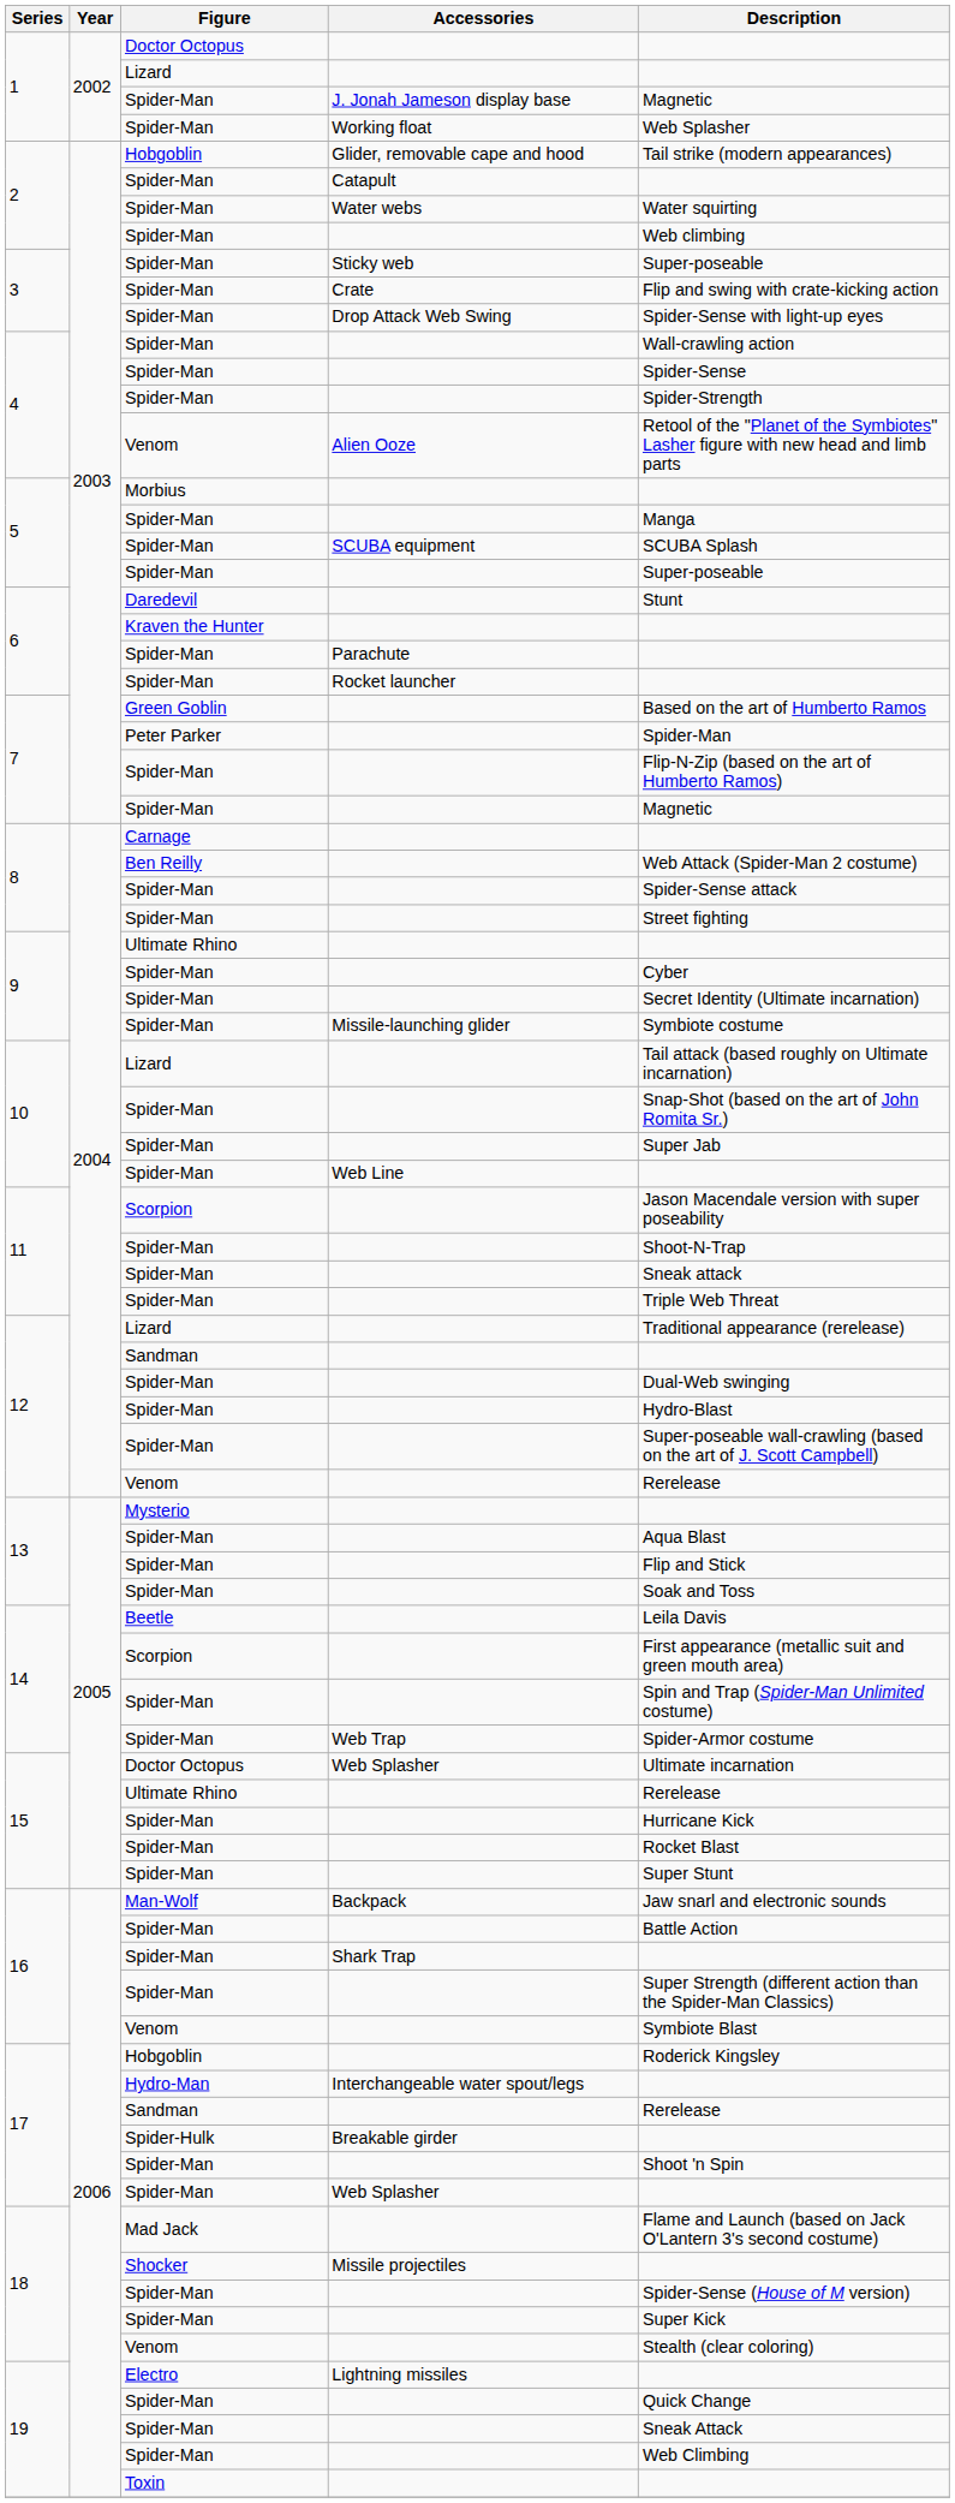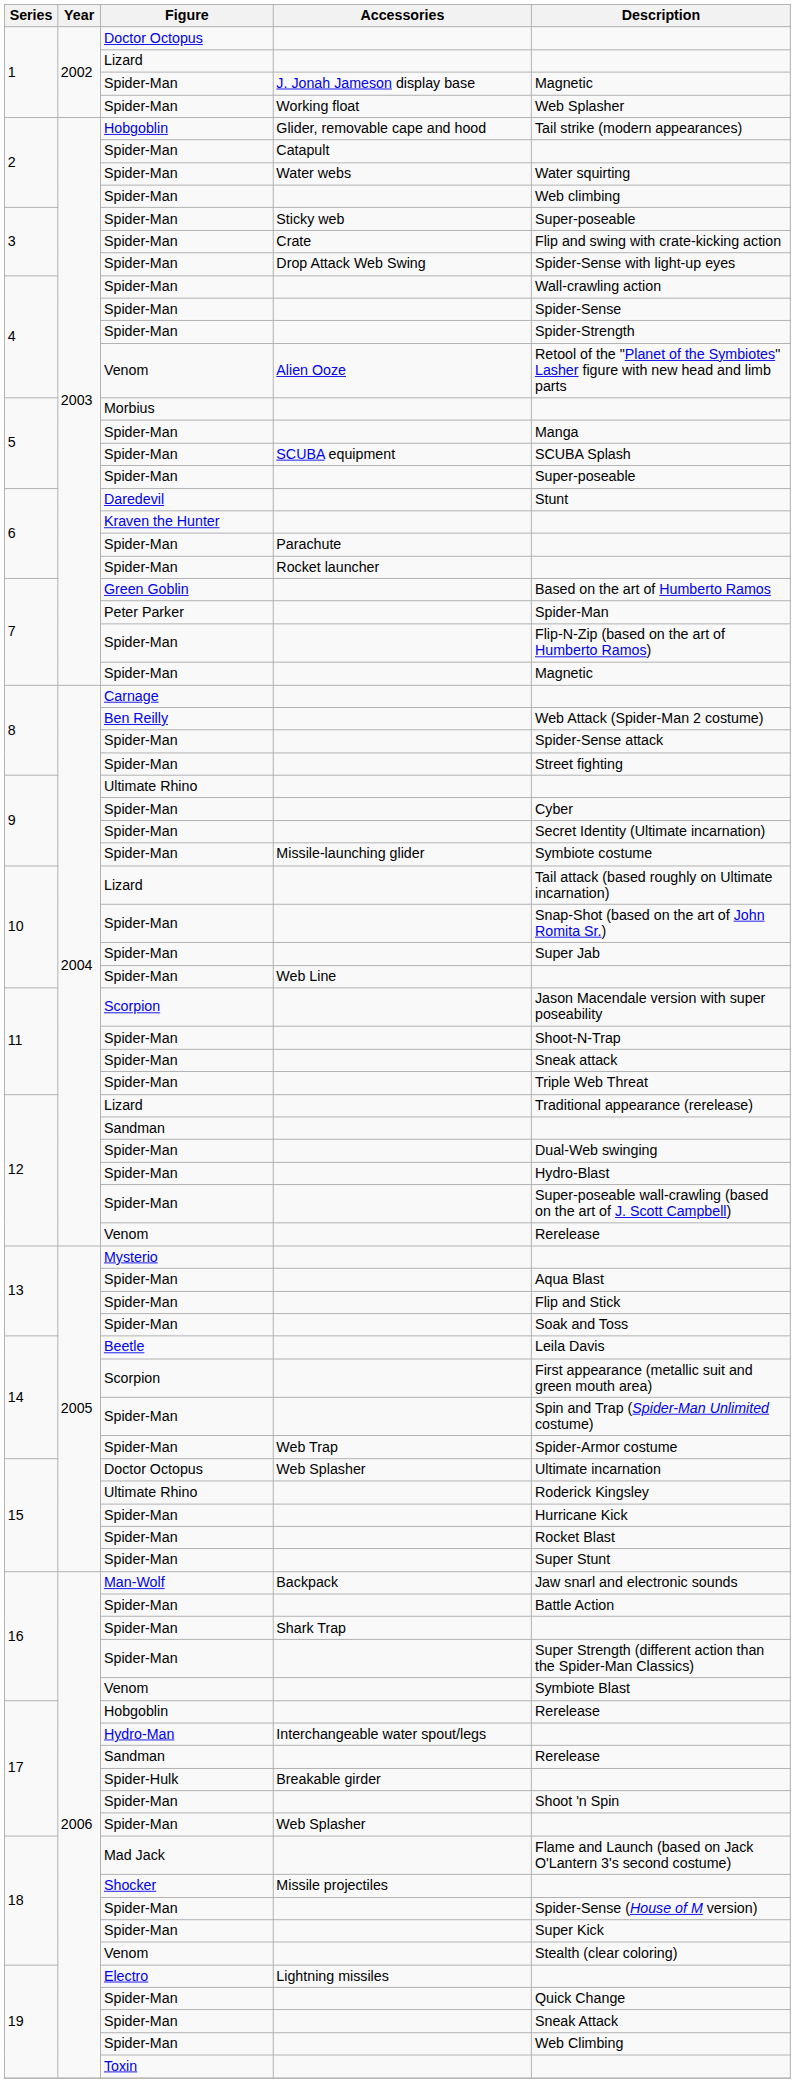15 / Ultimate Rhino | Description: Rerelease -> Roderick Kingsley
17 / Hobgoblin | Description: Roderick Kingsley -> Rerelease
